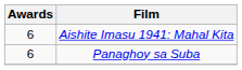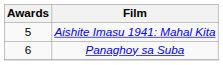Aishite Imasu 1941: Mahal Kita | Awards: 6 -> 5
